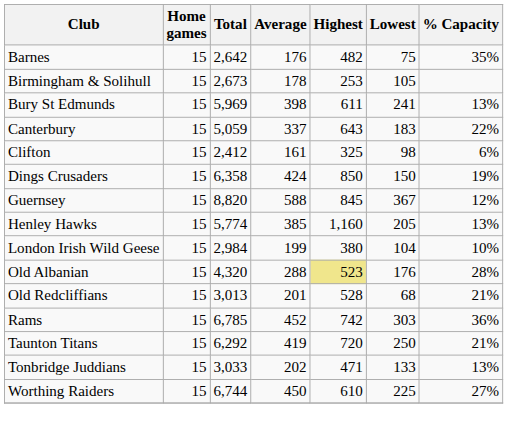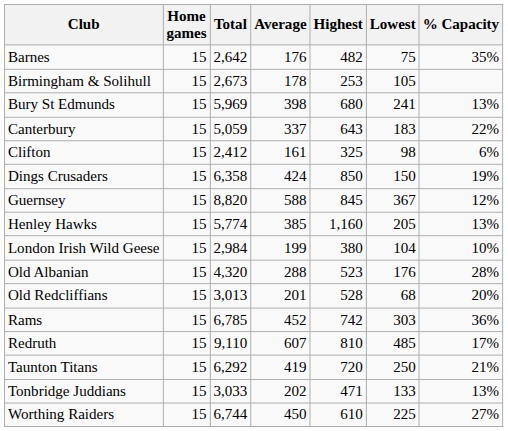Bury St Edmunds | Highest: 611 -> 680
Old Albanian | Highest: khaki background -> no background
Old Redcliffians | % Capacity: 21% -> 20%
+ row: Redruth | 15 | 9,110 | 607 | 810 | 485 | 17%
